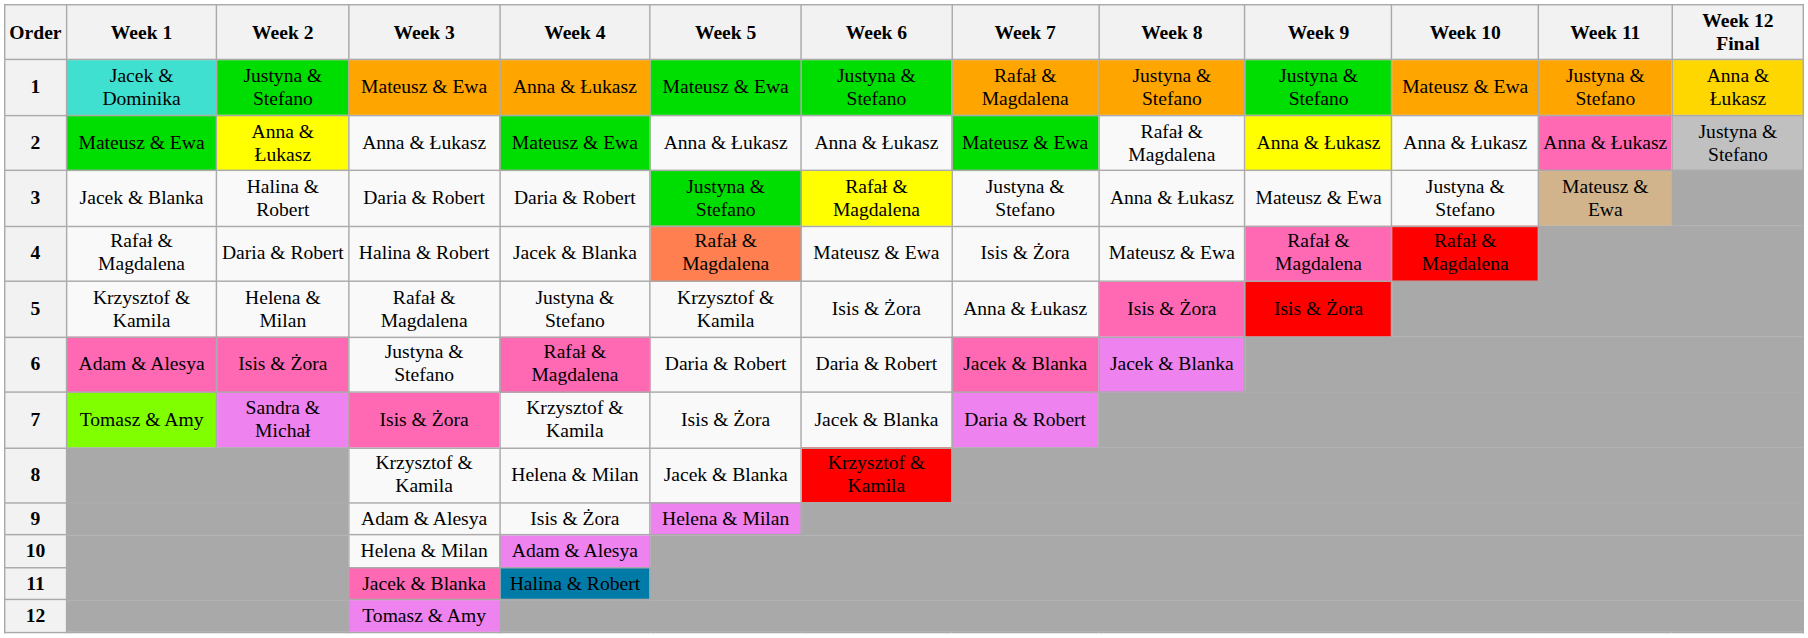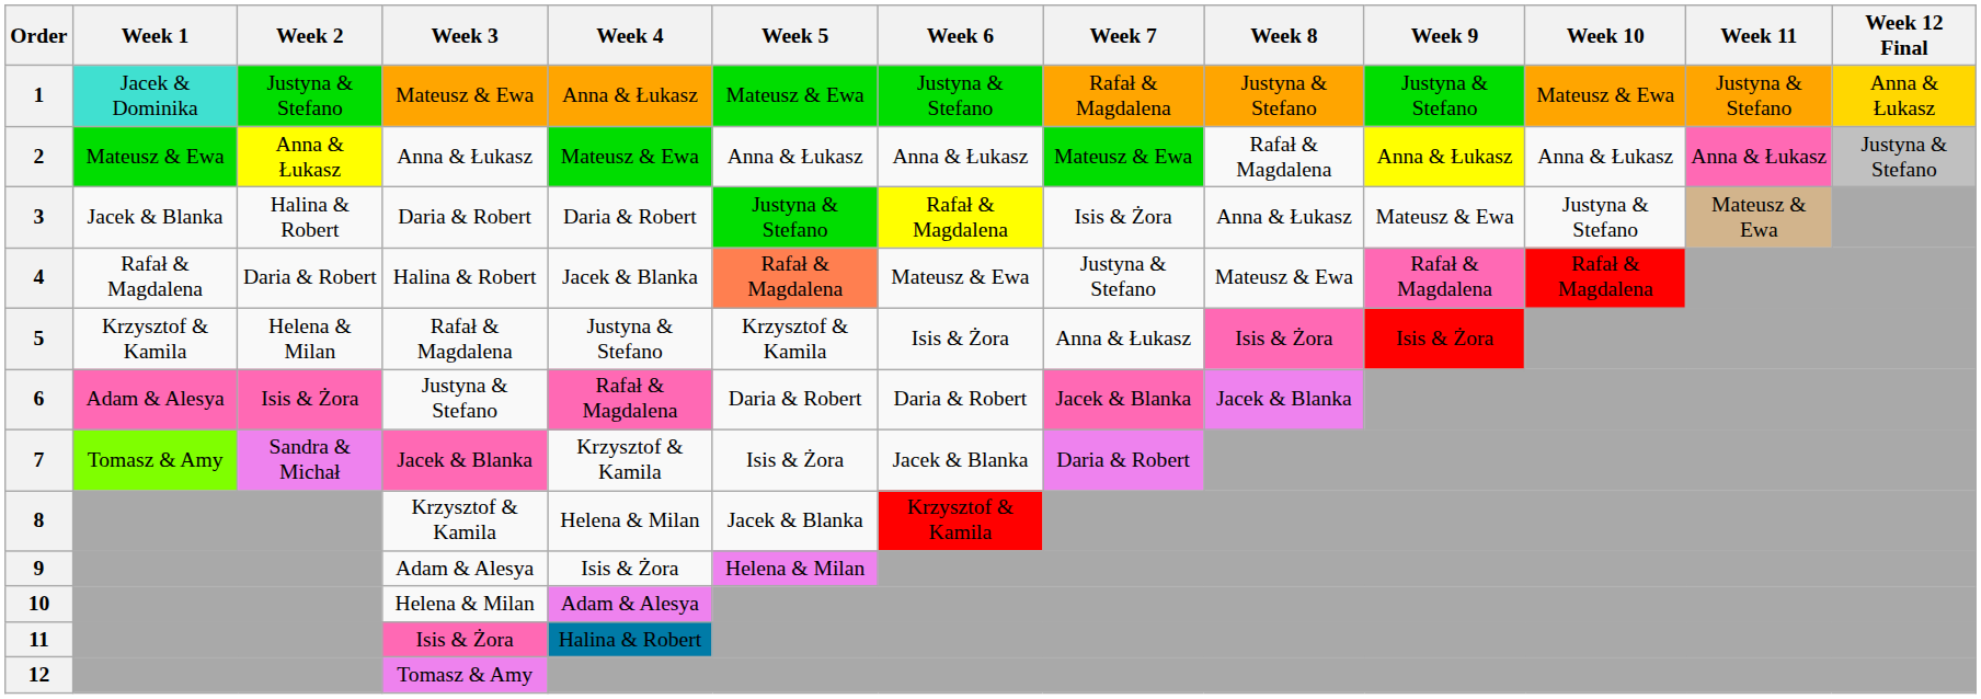3 | Week 7: Justyna & Stefano -> Isis & Żora
4 | Week 7: Isis & Żora -> Justyna & Stefano
7 | Week 3: Isis & Żora -> Jacek & Blanka
11 | Week 3: Jacek & Blanka -> Isis & Żora
